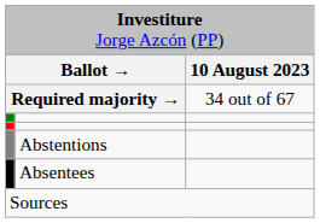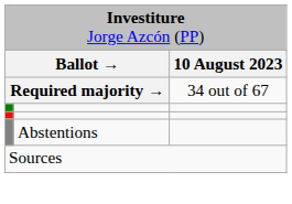- row: Absentees
